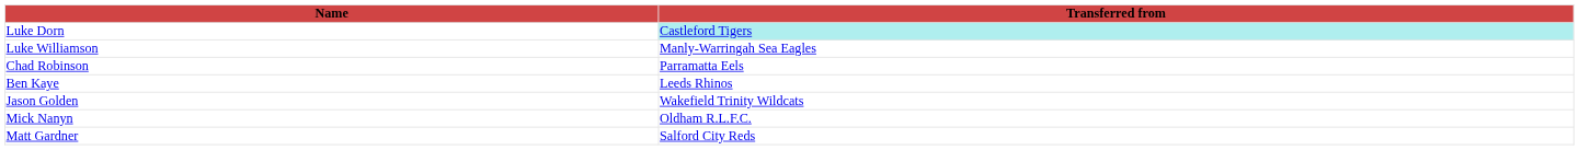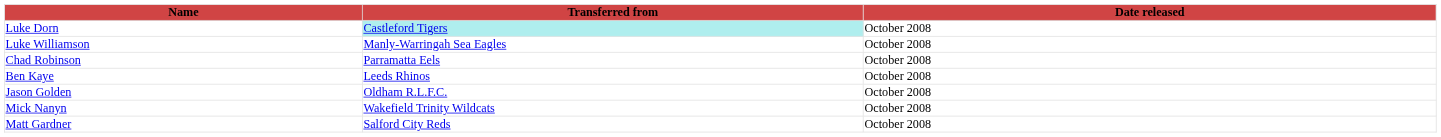+ column: Date released | October 2008 | October 2008 | October 2008 | October 2008 | October 2008 | October 2008 | October 2008
Jason Golden | Transferred from: Wakefield Trinity Wildcats -> Oldham R.L.F.C.
Mick Nanyn | Transferred from: Oldham R.L.F.C. -> Wakefield Trinity Wildcats
